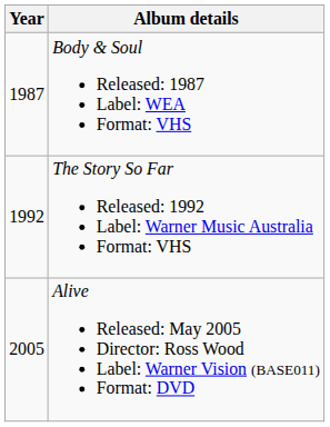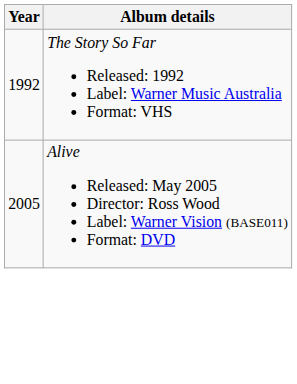- row: 1987 | Body & Soul Released: 1987 Label: WEA Format: VHS
